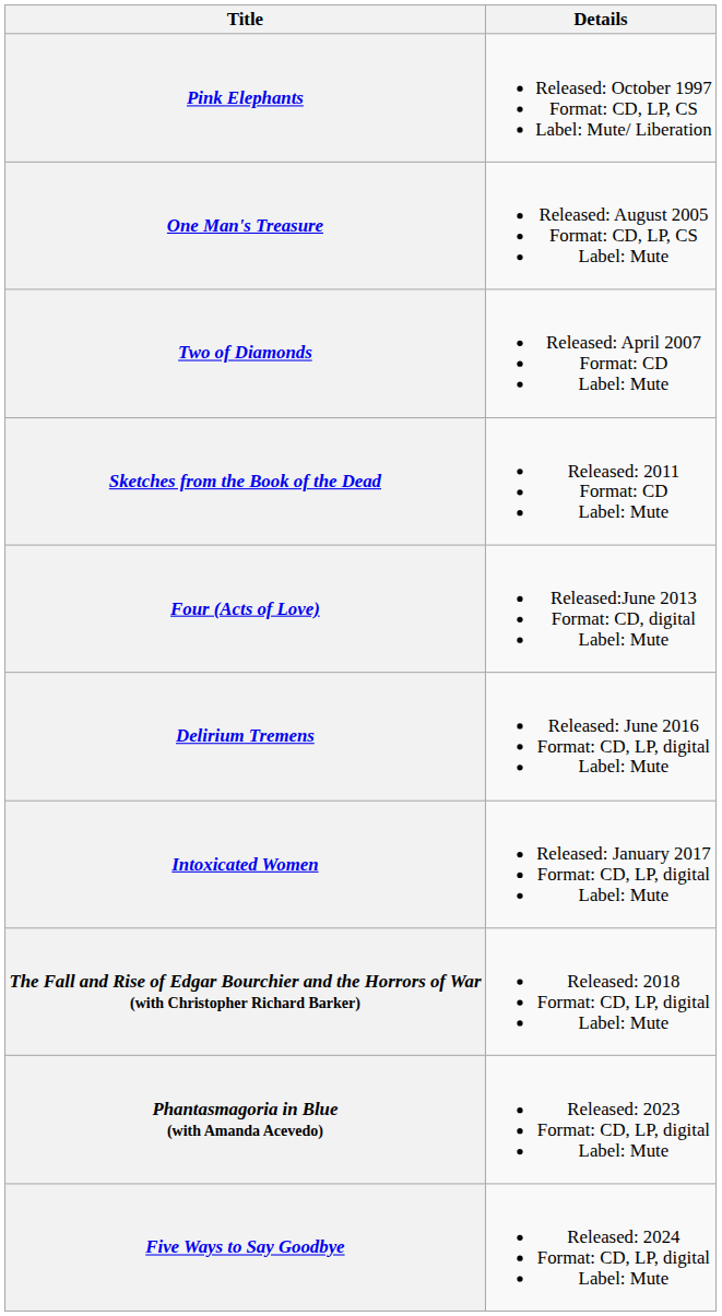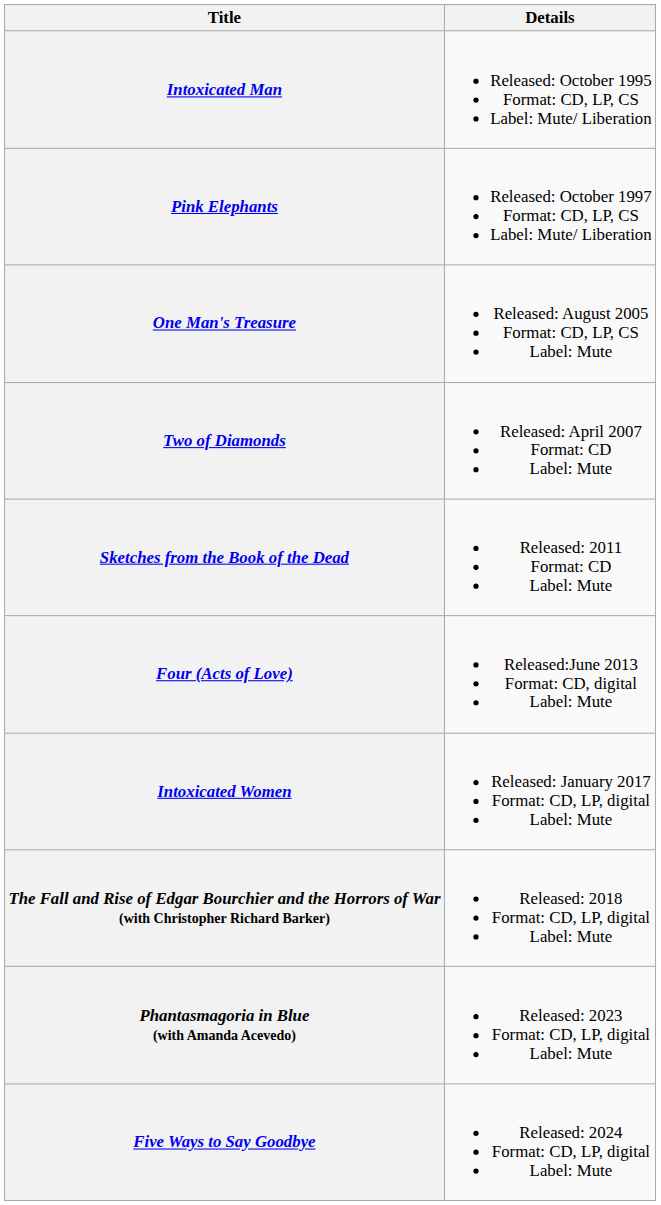+ row: Intoxicated Man | Released: October 1995 Format: CD, LP, CS Label: Mute/ Liberation
- row: Delirium Tremens | Released: June 2016 Format: CD, LP, digital Label: Mute
